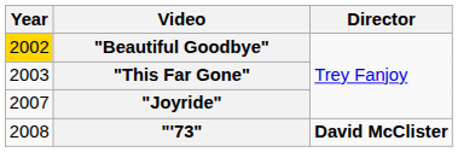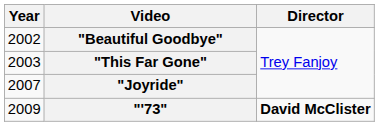"Beautiful Goodbye" | Year: gold background -> no background
"'73" | Year: 2008 -> 2009
